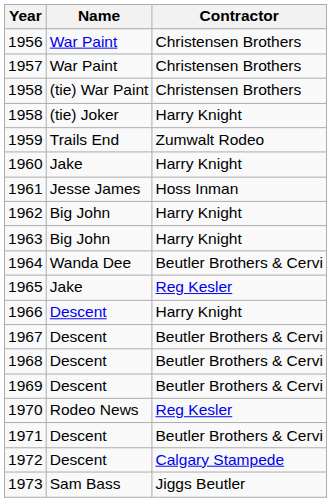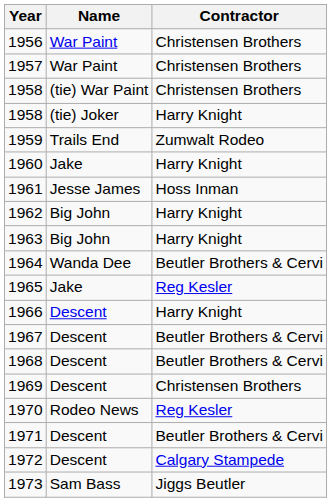1969 | Contractor: Beutler Brothers & Cervi -> Christensen Brothers
